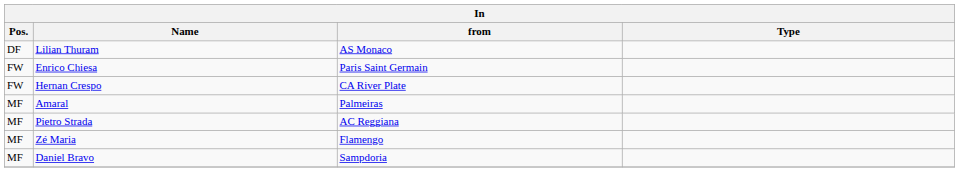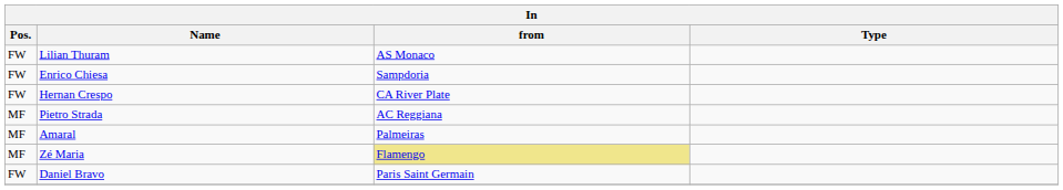Lilian Thuram | Pos.: DF -> FW
Enrico Chiesa | from: Paris Saint Germain -> Sampdoria
rows swapped: Pietro Strada <-> Amaral
Zé Maria | from: no background -> khaki background
Daniel Bravo | Pos.: MF -> FW
Daniel Bravo | from: Sampdoria -> Paris Saint Germain
